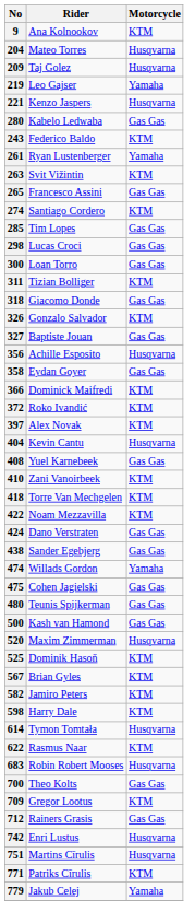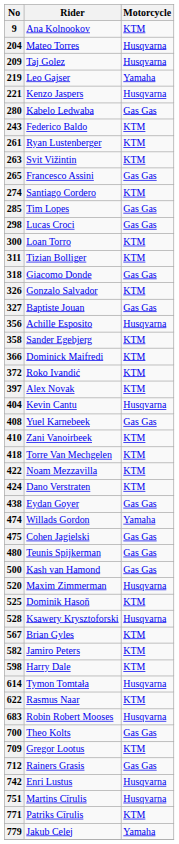261 | Motorcycle: Yamaha -> KTM
300 | Motorcycle: Gas Gas -> KTM
358 | Rider: Eydan Goyer -> Sander Egebjerg
358 | Motorcycle: Gas Gas -> KTM
424 | Motorcycle: Gas Gas -> KTM
438 | Rider: Sander Egebjerg -> Eydan Goyer
+ row: 528 | Ksawery Krysztoforski | Husqvarna
